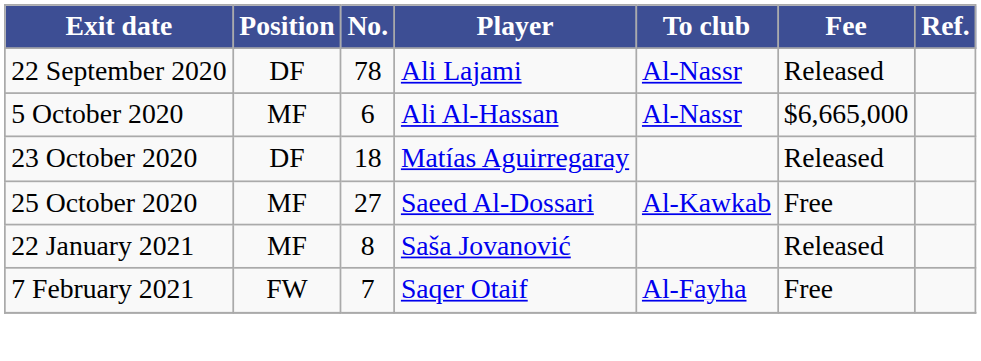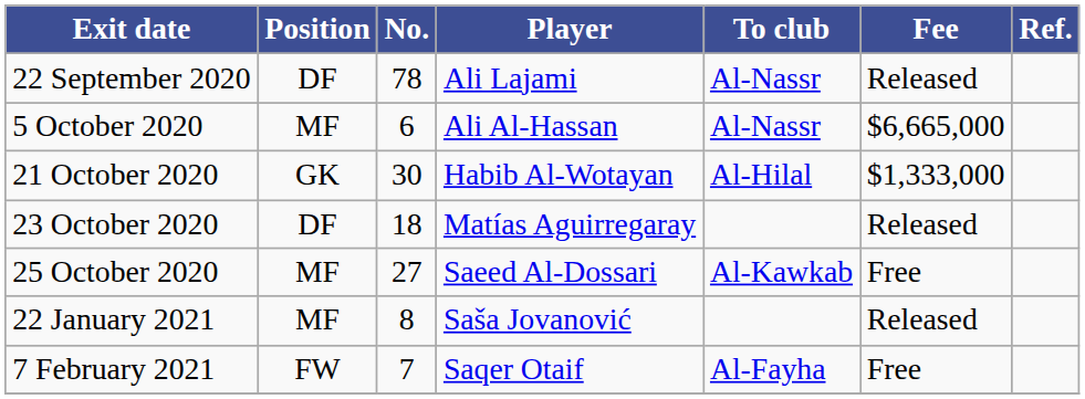+ row: 21 October 2020 | GK | 30 | Habib Al-Wotayan | Al-Hilal | $1,333,000
